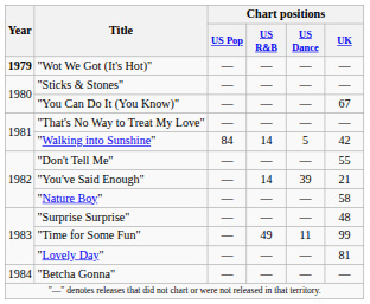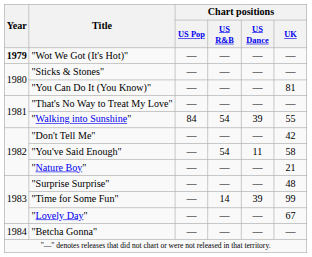"You Can Do It (You Know)" | Chart positions / UK: 67 -> 81
"Walking into Sunshine" | Chart positions / US R&B: 14 -> 54
"Walking into Sunshine" | Chart positions / US Dance: 5 -> 39
"Walking into Sunshine" | Chart positions / UK: 42 -> 55
"Don't Tell Me" | Chart positions / UK: 55 -> 42
"You've Said Enough" | Chart positions / US R&B: 14 -> 54
"You've Said Enough" | Chart positions / US Dance: 39 -> 11
"You've Said Enough" | Chart positions / UK: 21 -> 58
"Nature Boy" | Chart positions / UK: 58 -> 21
"Time for Some Fun" | Chart positions / US R&B: 49 -> 14
"Time for Some Fun" | Chart positions / US Dance: 11 -> 39
"Lovely Day" | Chart positions / UK: 81 -> 67
